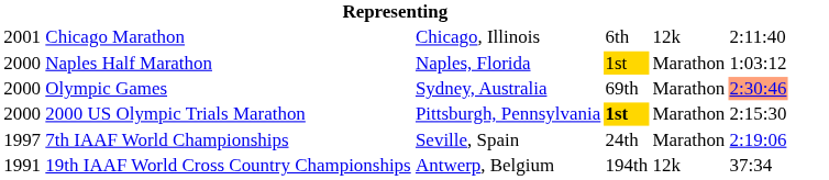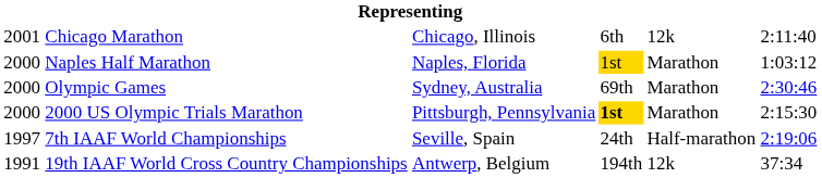Olympic Games | column 6: lightsalmon background -> no background
7th IAAF World Championships | column 5: Marathon -> Half-marathon
